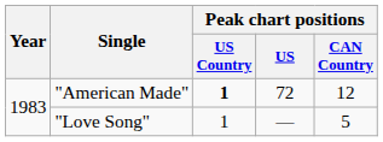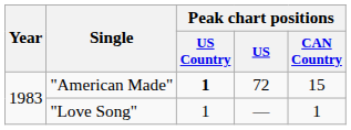"American Made" | Peak chart positions / CAN Country: 12 -> 15
"Love Song" | Peak chart positions / CAN Country: 5 -> 1
